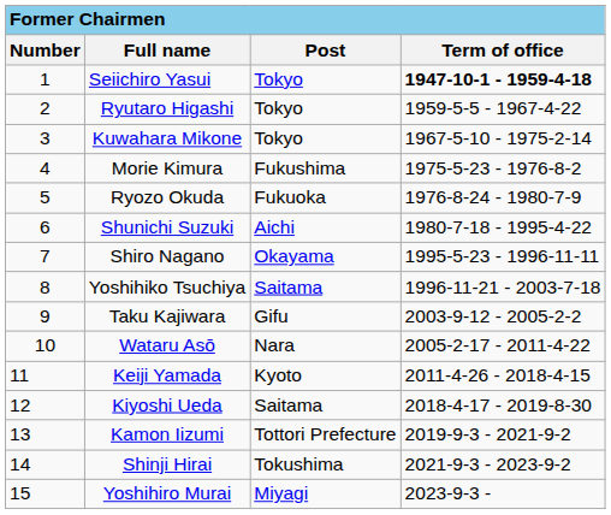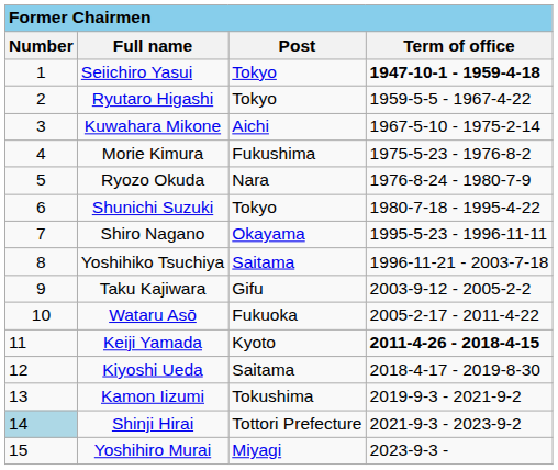Kuwahara Mikone | Post: Tokyo -> Aichi
Ryozo Okuda | Post: Fukuoka -> Nara
Shunichi Suzuki | Post: Aichi -> Tokyo
Wataru Asō | Post: Nara -> Fukuoka
Keiji Yamada | Term of office: normal -> bold
Kamon Iizumi | Post: Tottori Prefecture -> Tokushima
Shinji Hirai | Number: no background -> lightblue background
Shinji Hirai | Post: Tokushima -> Tottori Prefecture
